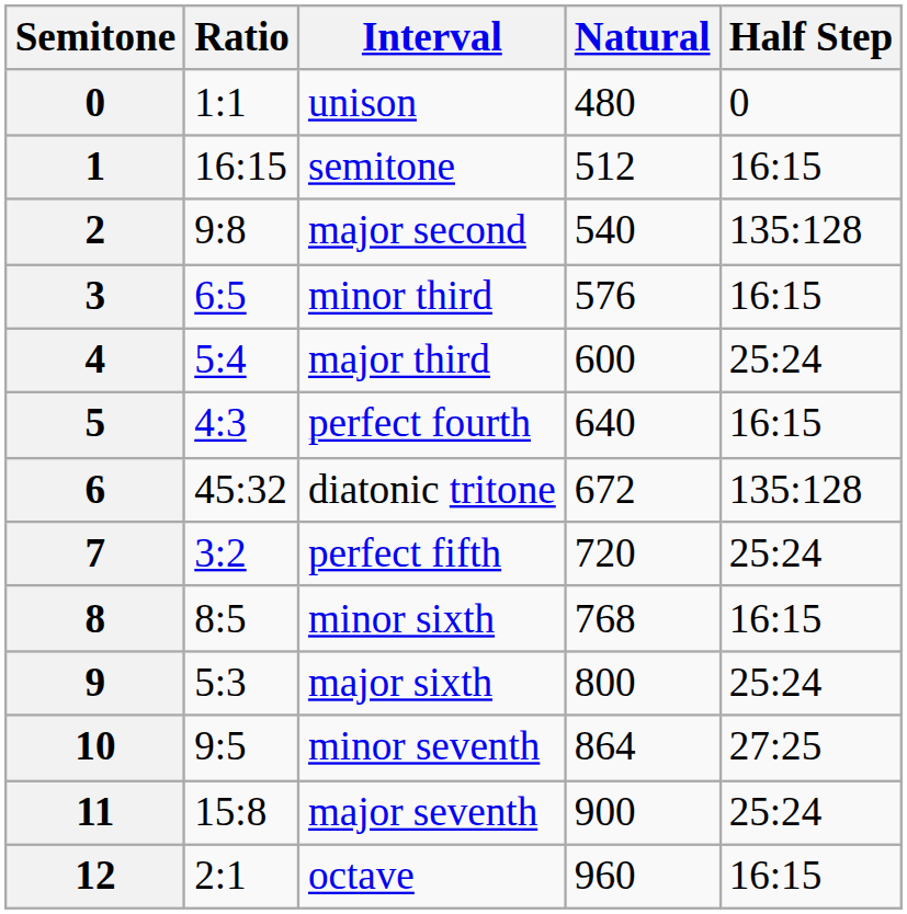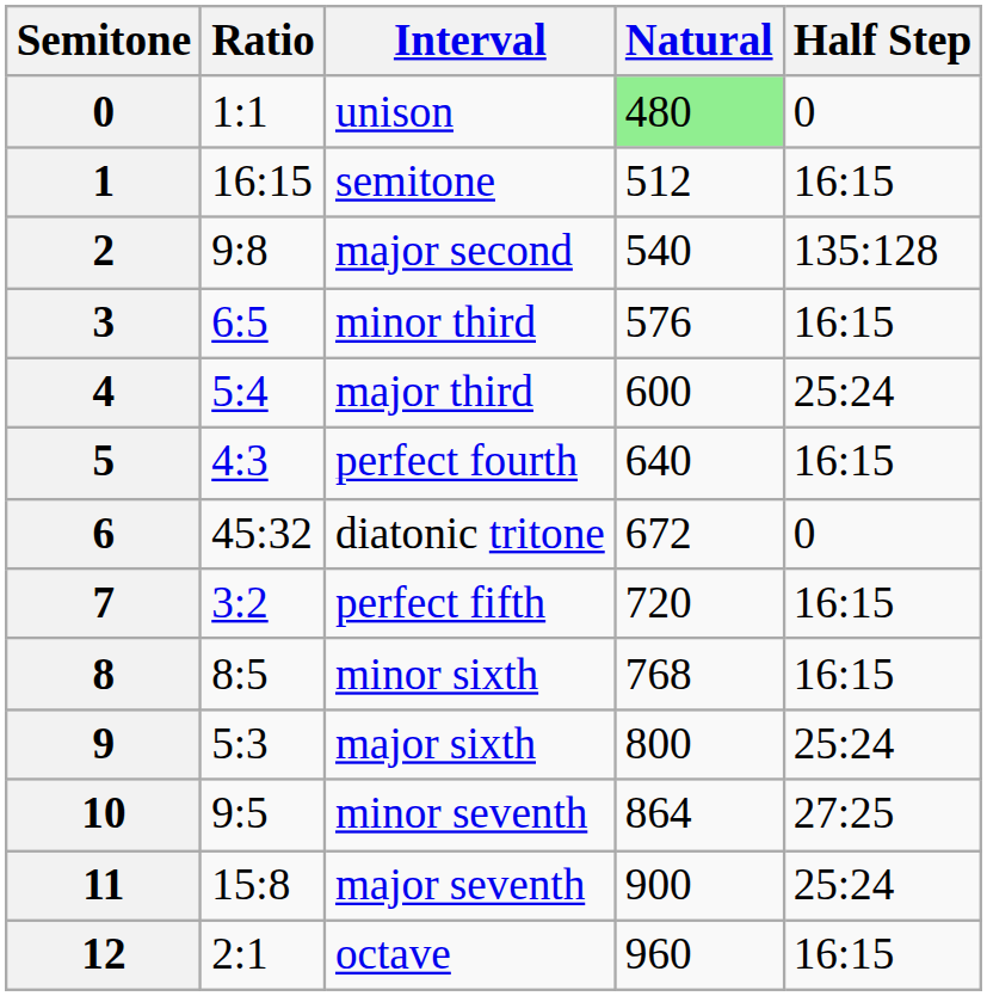unison | Natural: no background -> lightgreen background
diatonic tritone | Half Step: 135:128 -> 0
perfect fifth | Half Step: 25:24 -> 16:15
